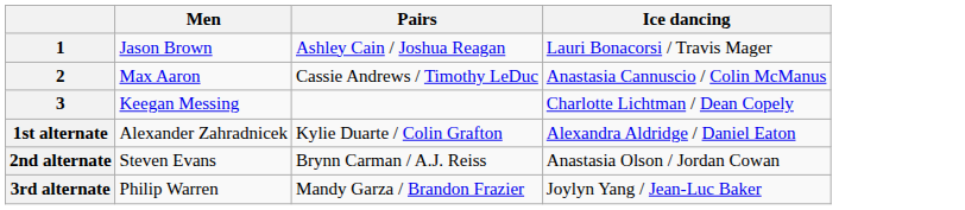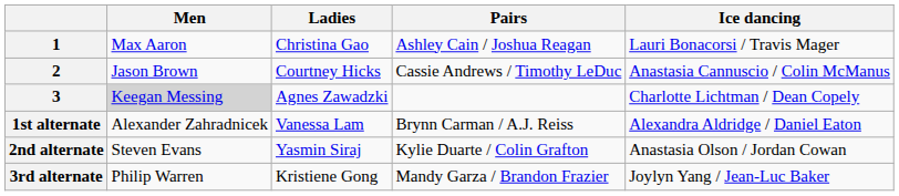+ column: Ladies | Christina Gao | Courtney Hicks | Agnes Zawadzki | Vanessa Lam | Yasmin Siraj | Kristiene Gong
1 | Men: Jason Brown -> Max Aaron
2 | Men: Max Aaron -> Jason Brown
3 | Men: no background -> lightgrey background
1st alternate | Pairs: Kylie Duarte / Colin Grafton -> Brynn Carman / A.J. Reiss
2nd alternate | Pairs: Brynn Carman / A.J. Reiss -> Kylie Duarte / Colin Grafton
